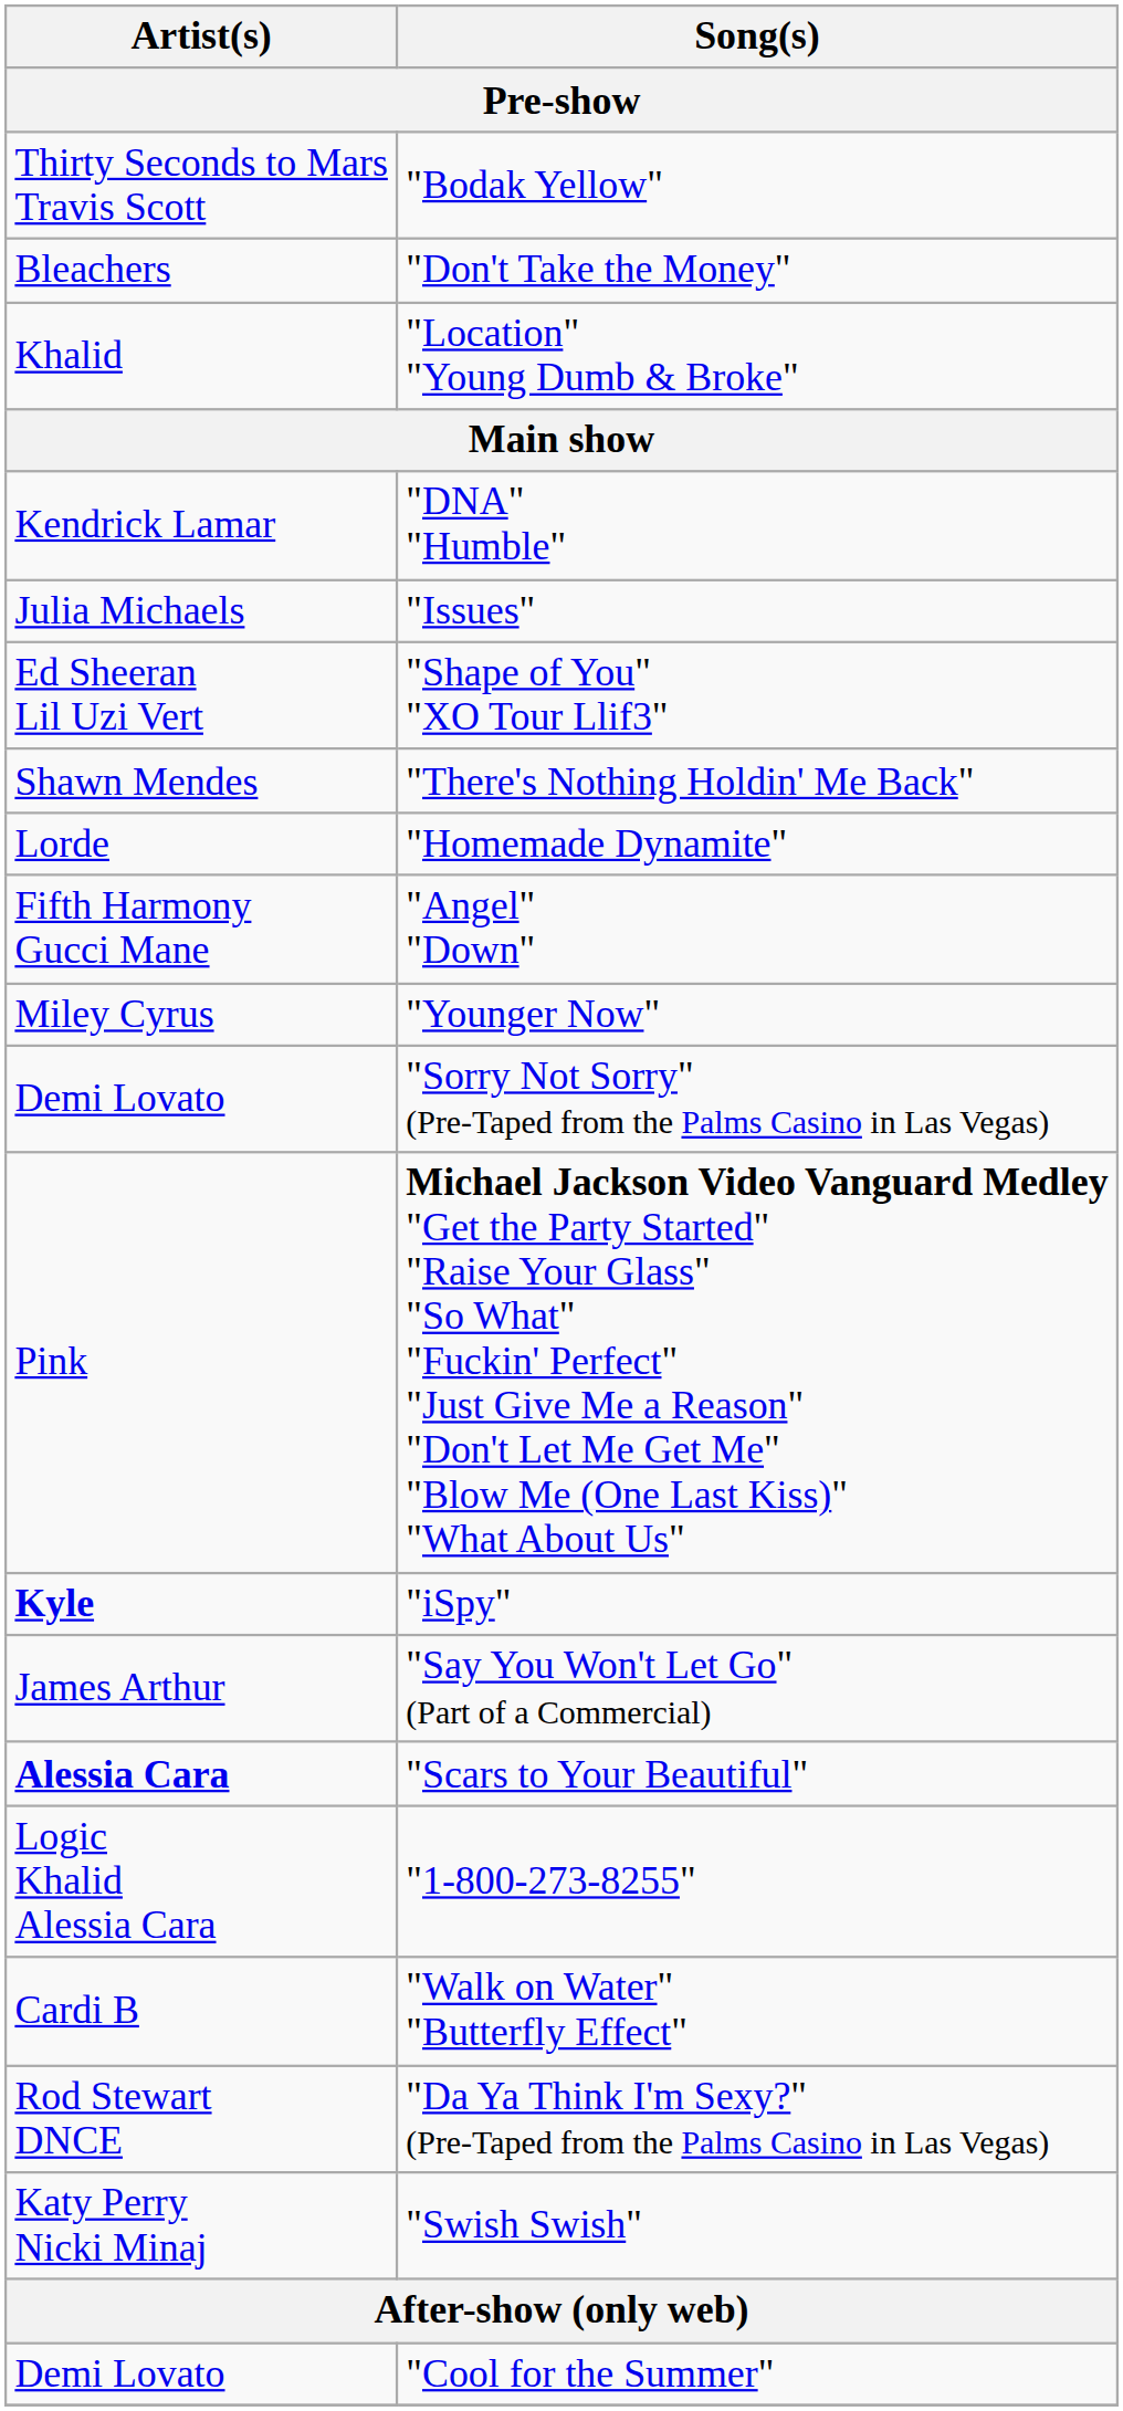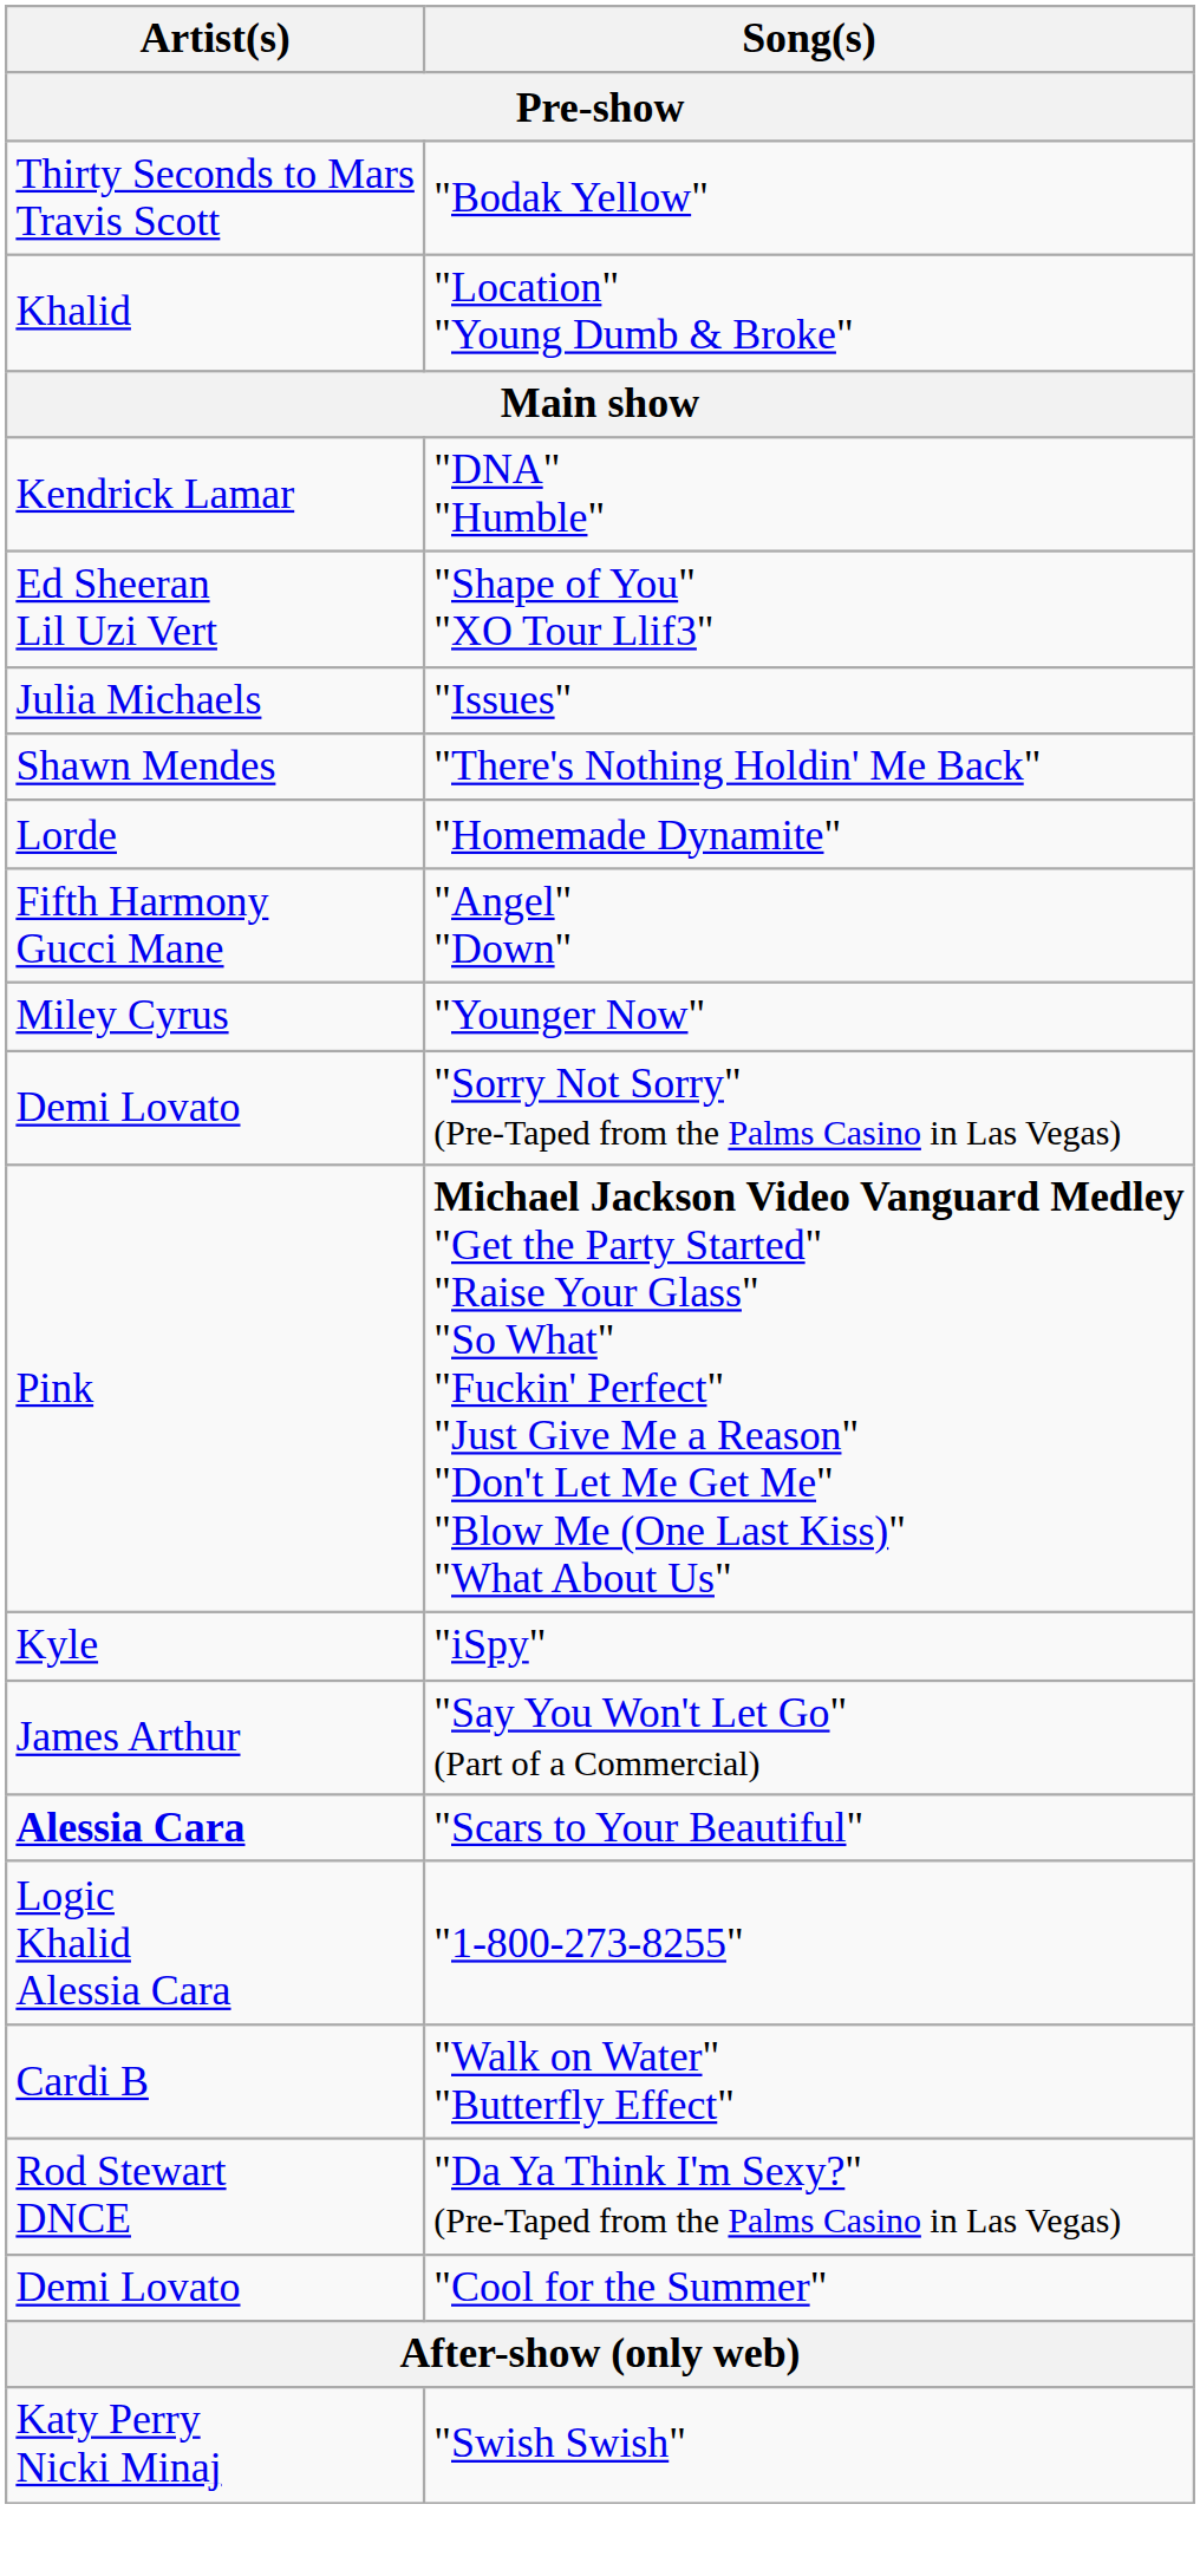- row: Bleachers | "Don't Take the Money"
rows swapped: "Shape of You" "XO Tour Llif3" <-> "Issues"
"iSpy" | Artist(s): bold -> normal
rows swapped: "Swish Swish" <-> "Cool for the Summer"
